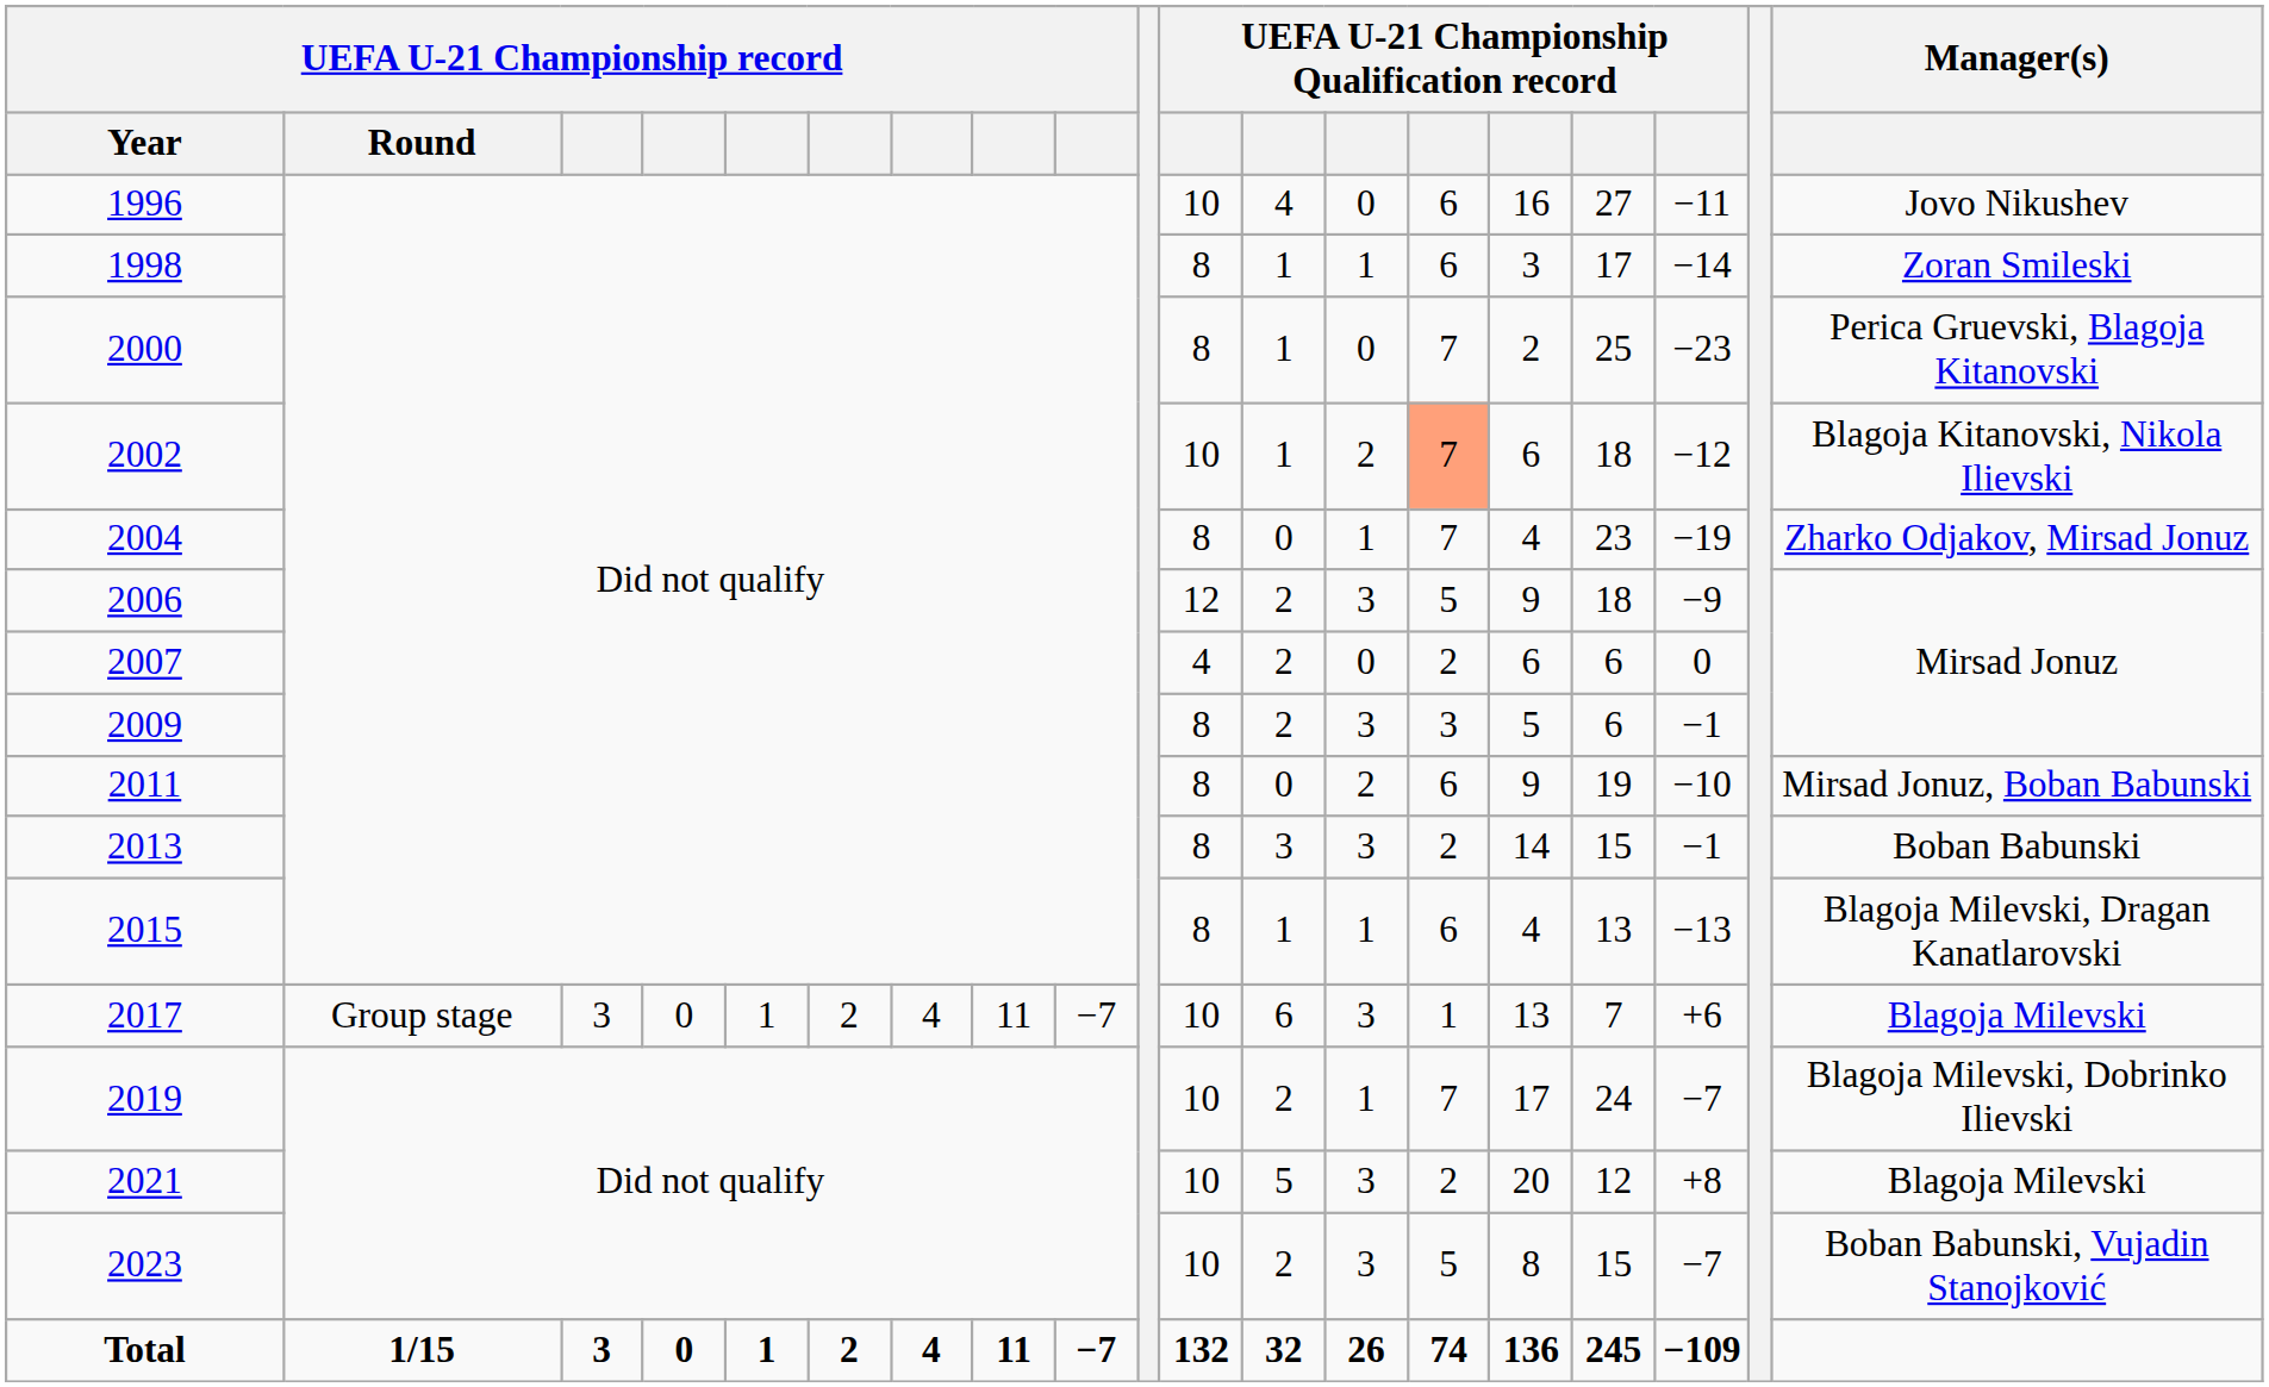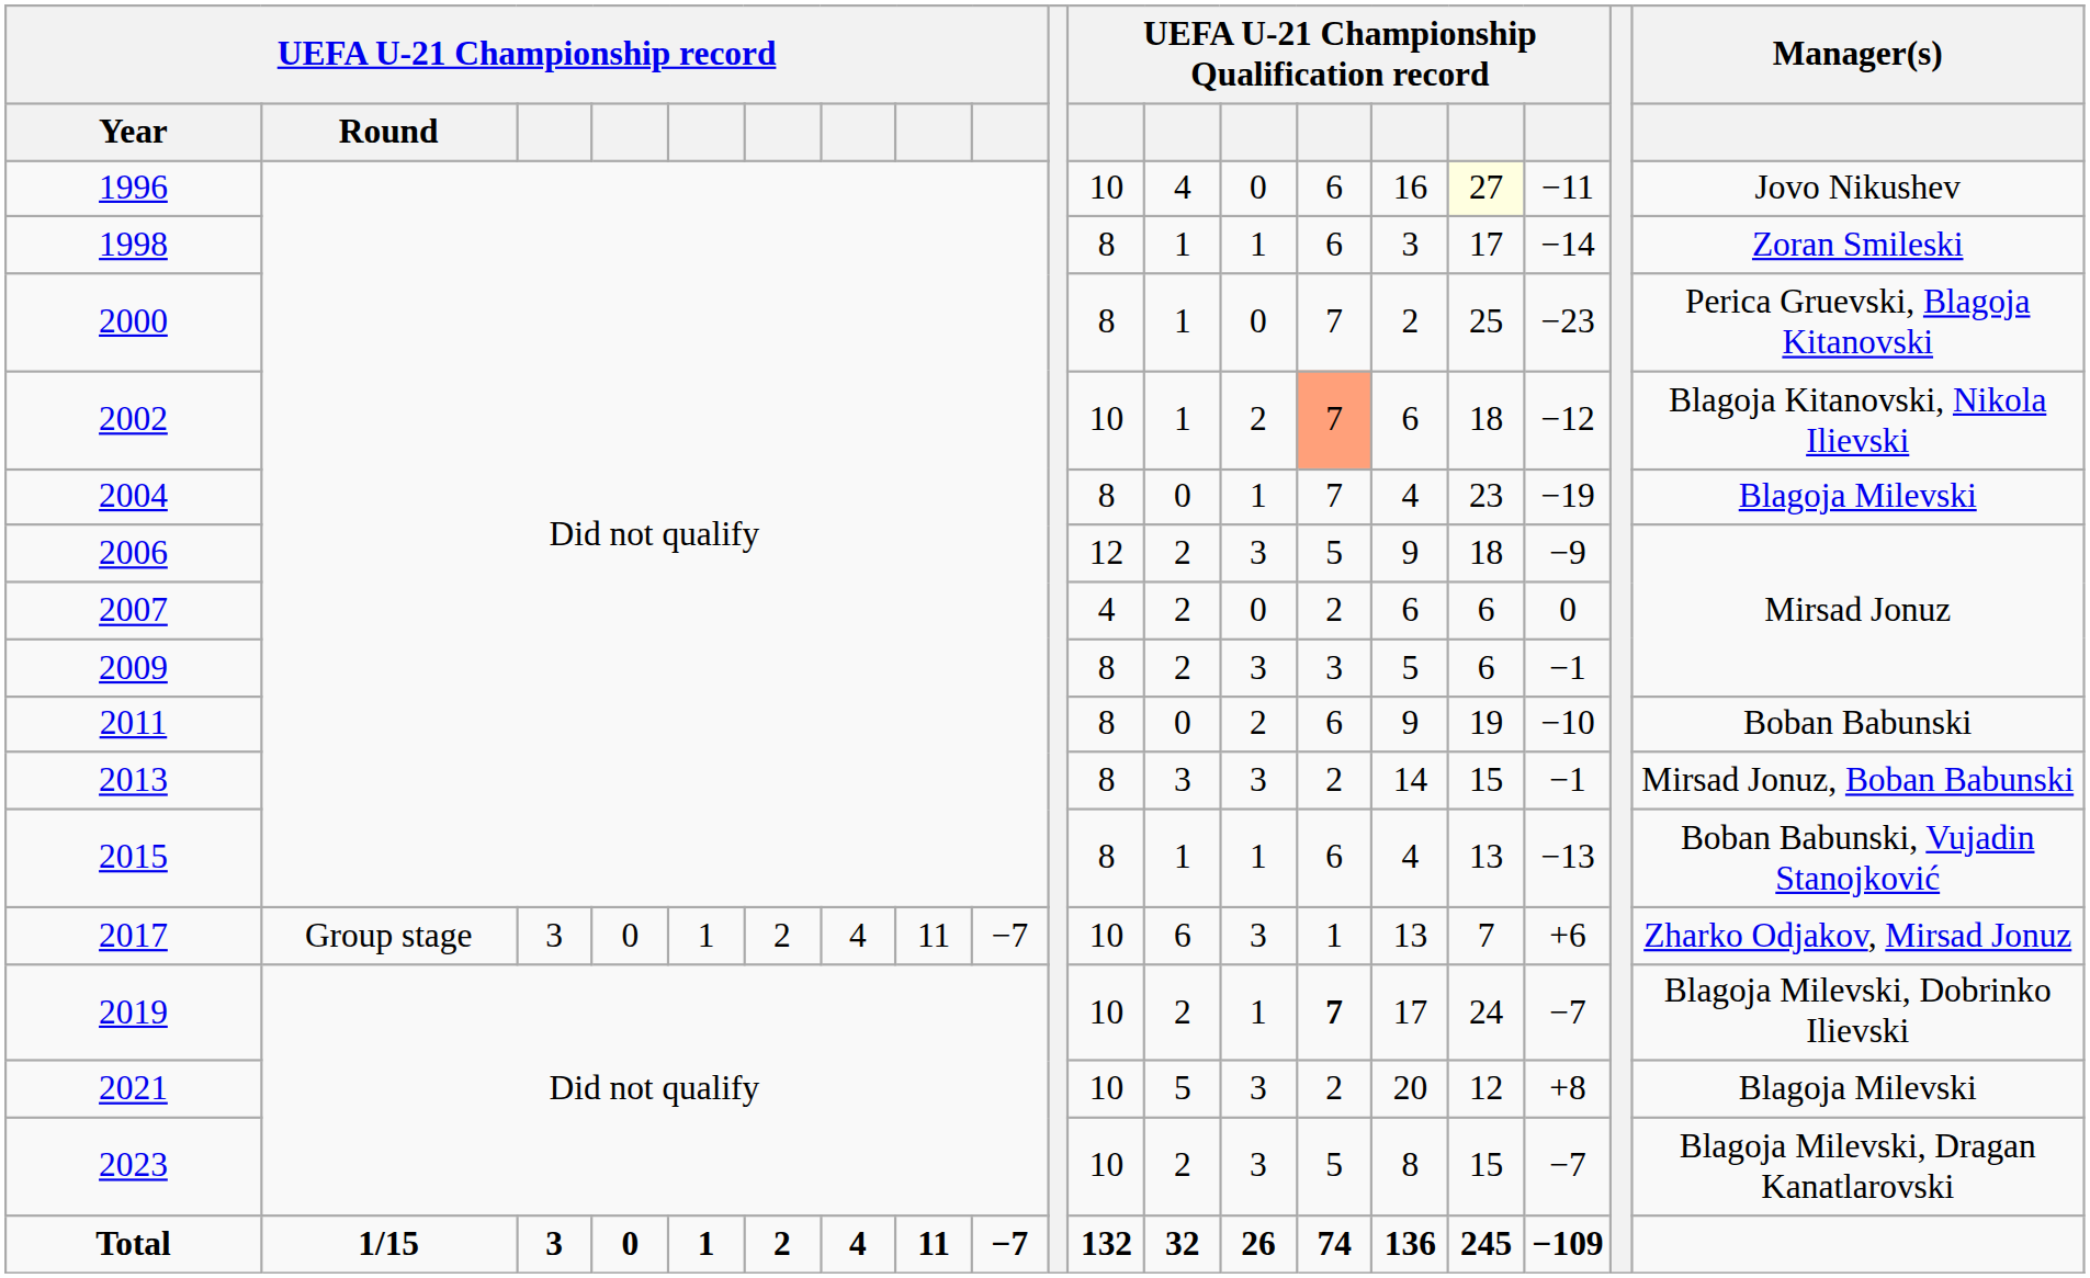1996 | column 16: no background -> lightyellow background
2004 | Manager(s): Zharko Odjakov, Mirsad Jonuz -> Blagoja Milevski
2011 | Manager(s): Mirsad Jonuz, Boban Babunski -> Boban Babunski
2013 | Manager(s): Boban Babunski -> Mirsad Jonuz, Boban Babunski
2015 | Manager(s): Blagoja Milevski, Dragan Kanatlarovski -> Boban Babunski, Vujadin Stanojković
2017 | Manager(s): Blagoja Milevski -> Zharko Odjakov, Mirsad Jonuz
2019 | column 14: normal -> bold
2023 | Manager(s): Boban Babunski, Vujadin Stanojković -> Blagoja Milevski, Dragan Kanatlarovski
